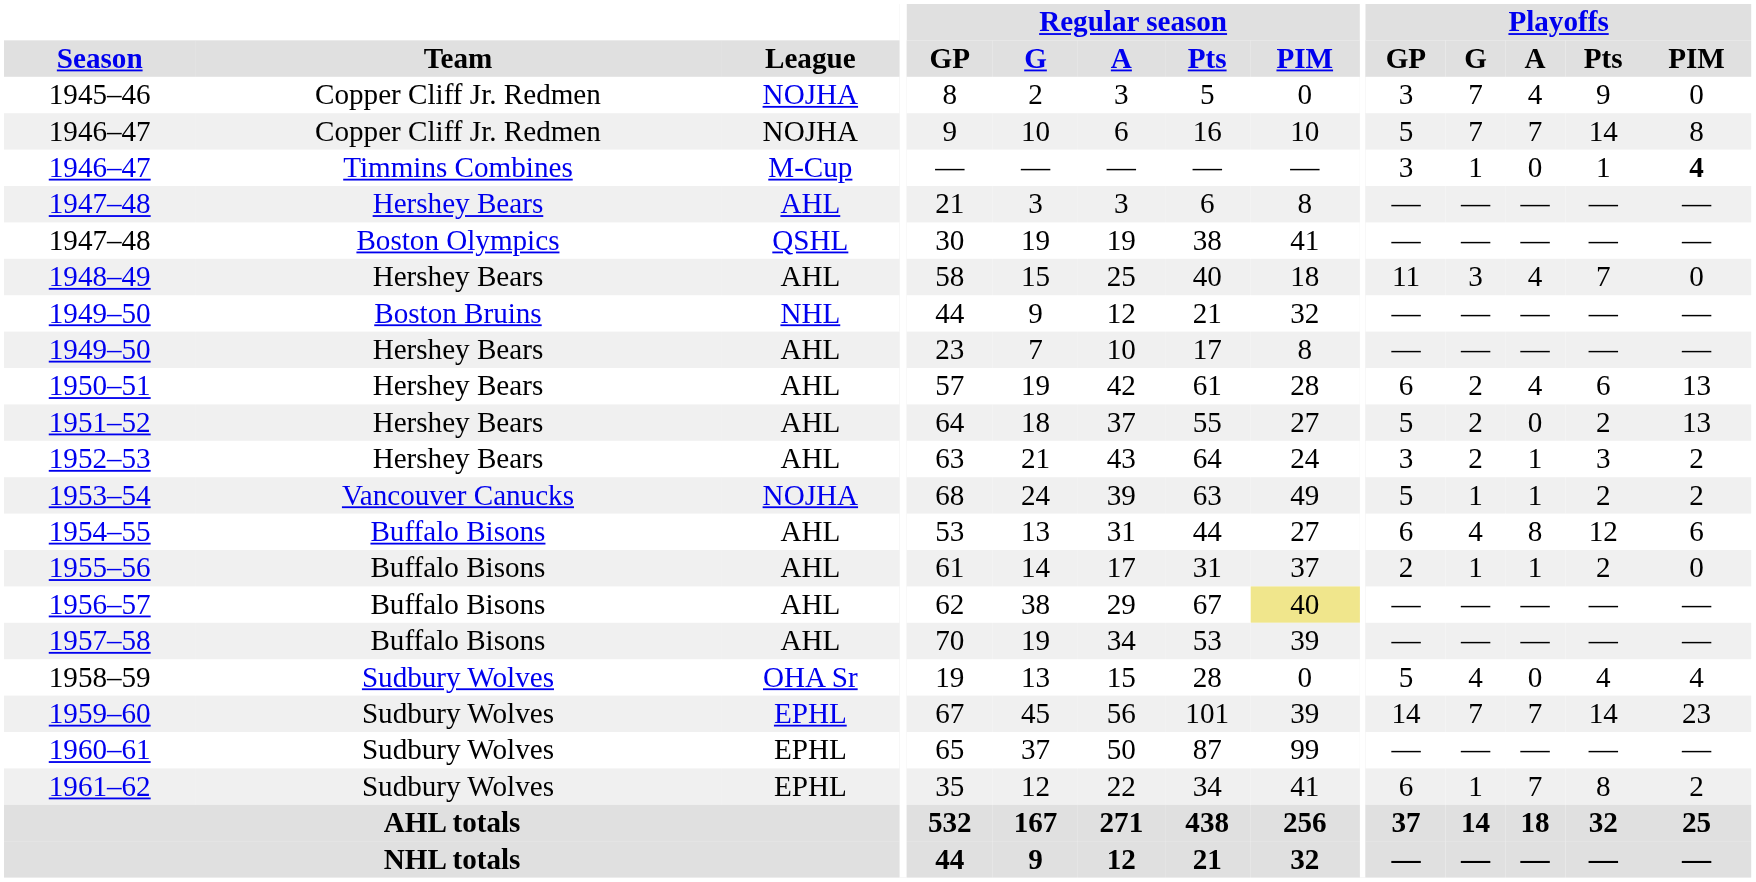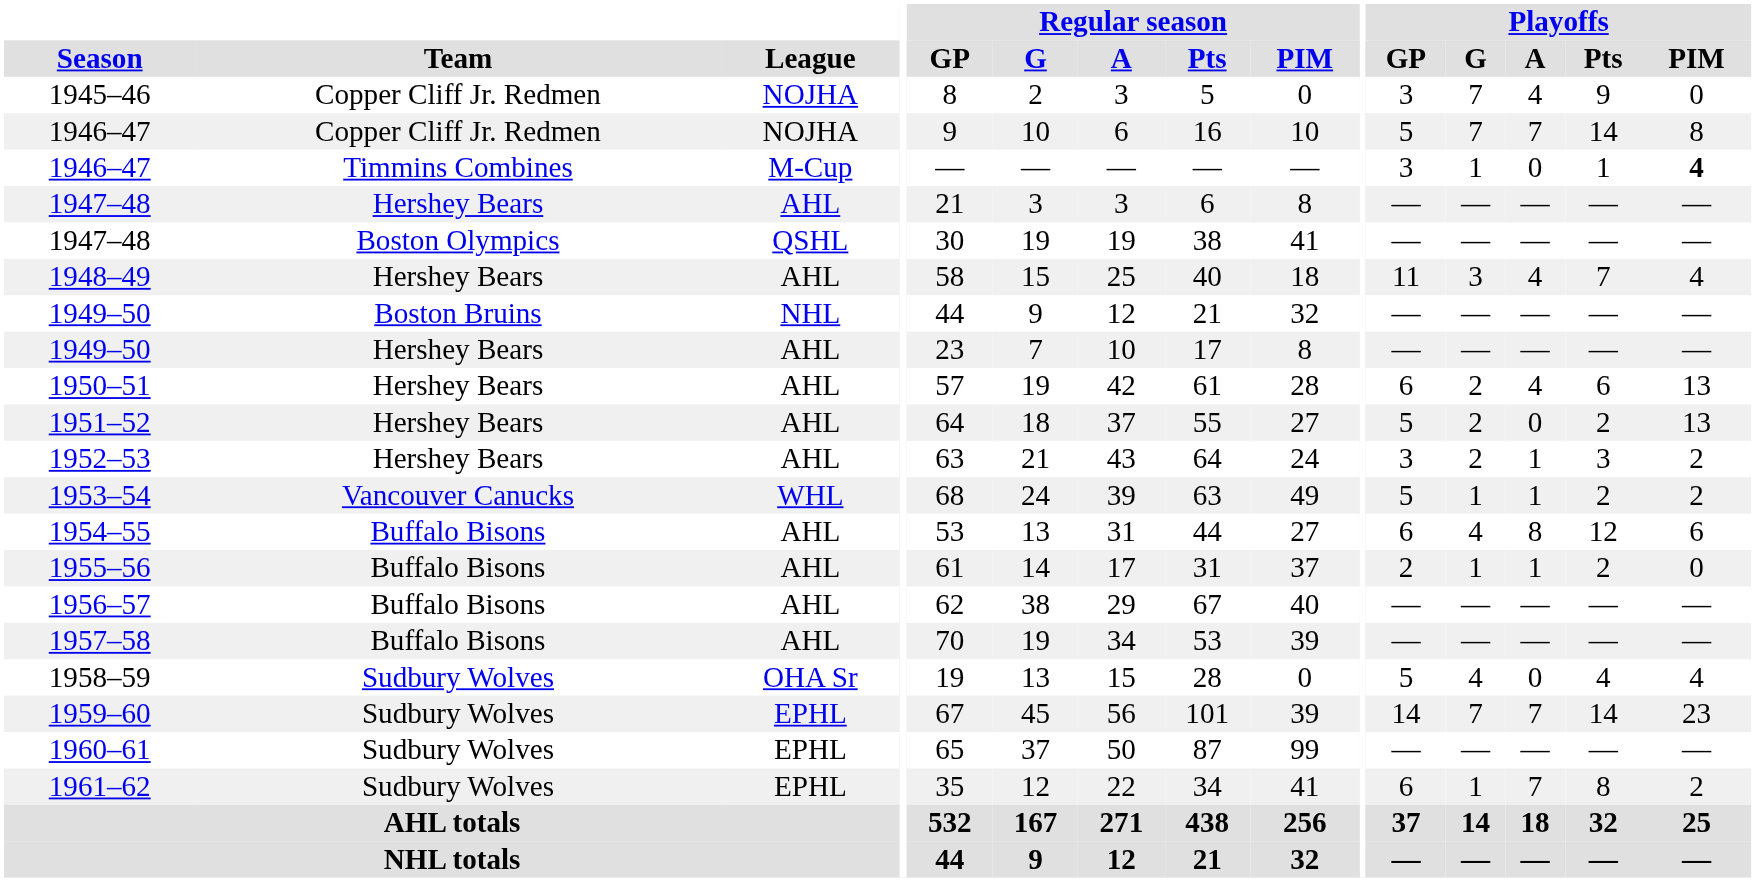1948–49 | Playoffs / PIM: 0 -> 4
1953–54 | League: NOJHA -> WHL
1956–57 | Regular season / PIM: khaki background -> no background
